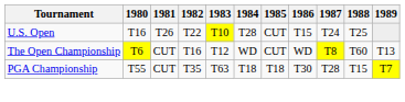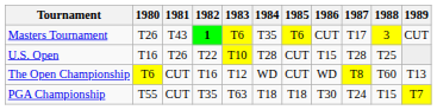+ row: Masters Tournament | T26 | T43 | 1 | T6 | T35 | T6 | CUT | T17 | 3 | CUT
U.S. Open | 1987: T24 -> T28
PGA Championship | 1987: T28 -> T24
